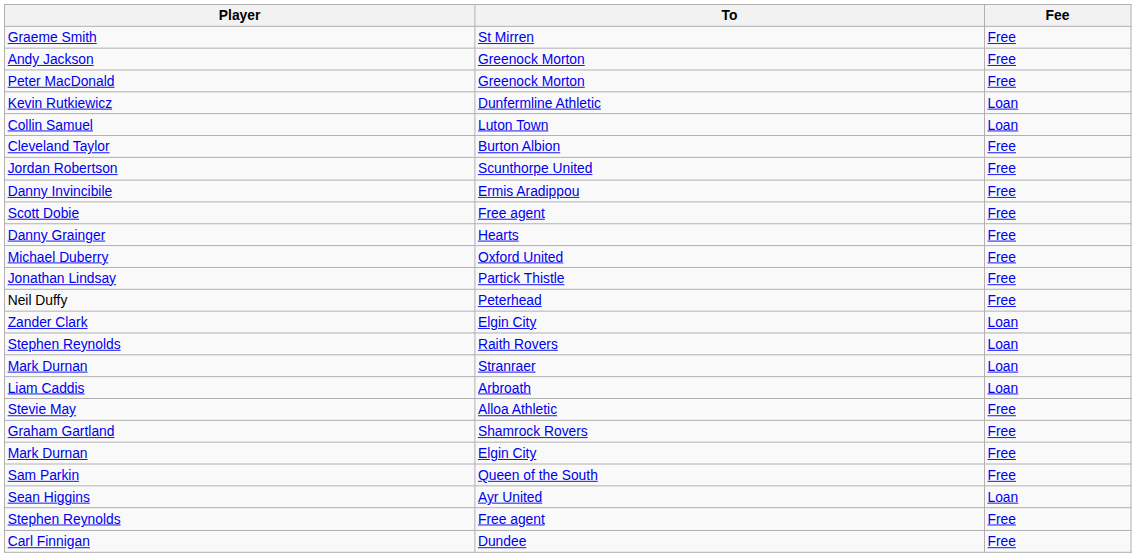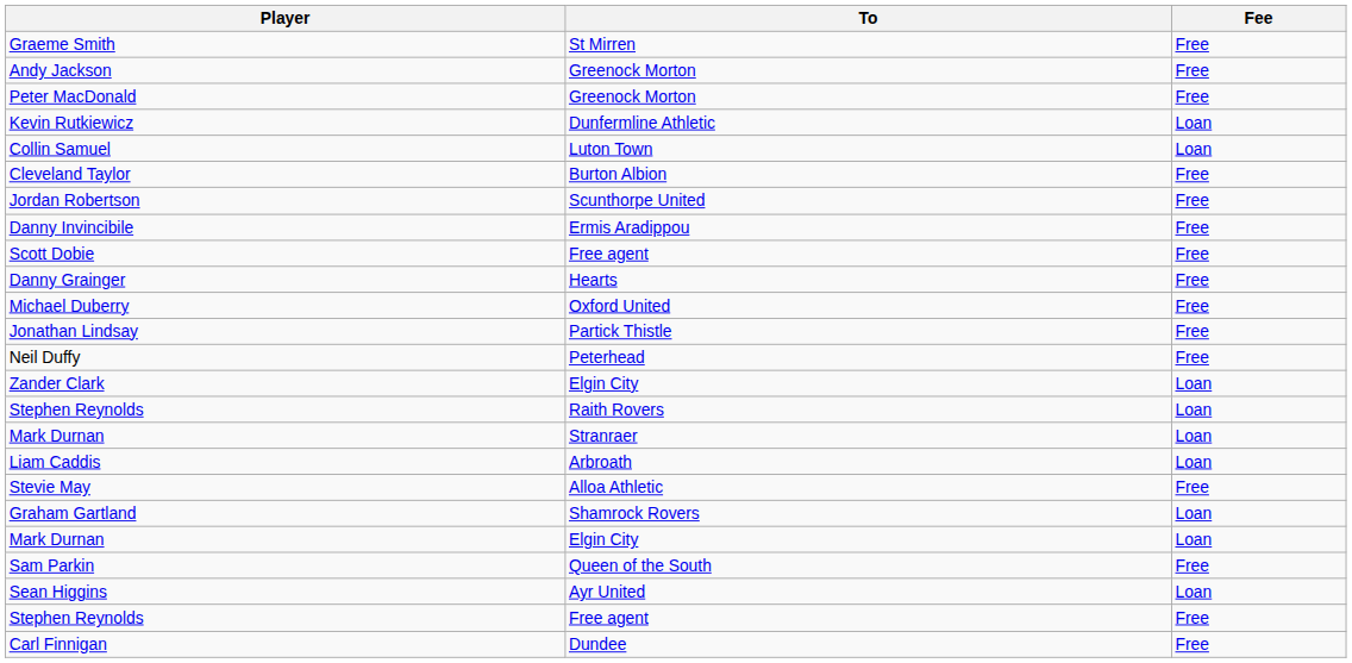Graham Gartland | Fee: Free -> Loan
Mark Durnan / Elgin City | Fee: Free -> Loan
